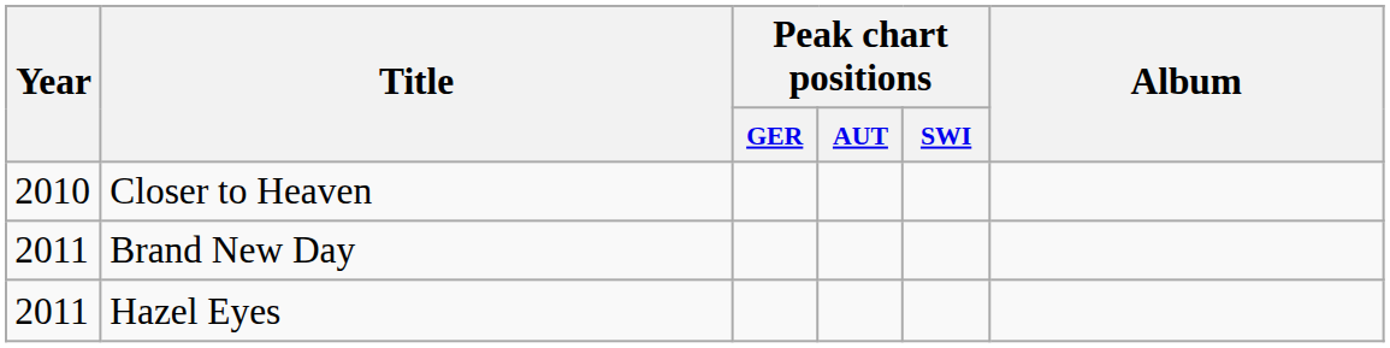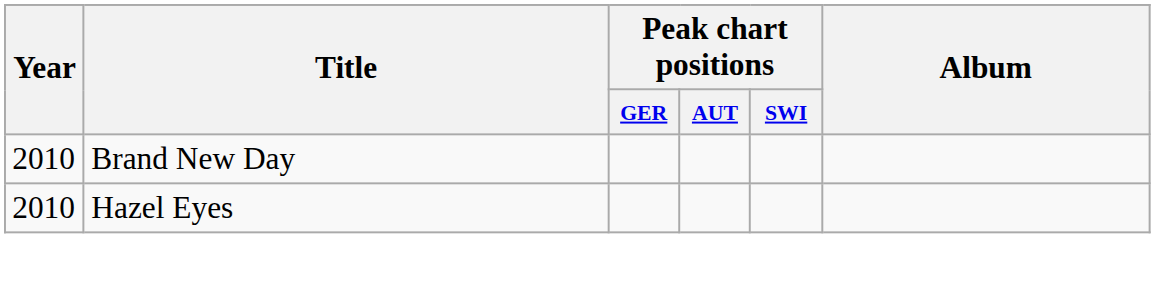- row: 2010 | Closer to Heaven
Brand New Day | Year: 2011 -> 2010
Hazel Eyes | Year: 2011 -> 2010
